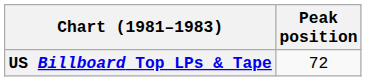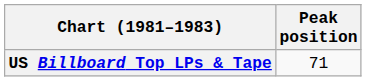US Billboard Top LPs & Tape | Peak position: 72 -> 71
